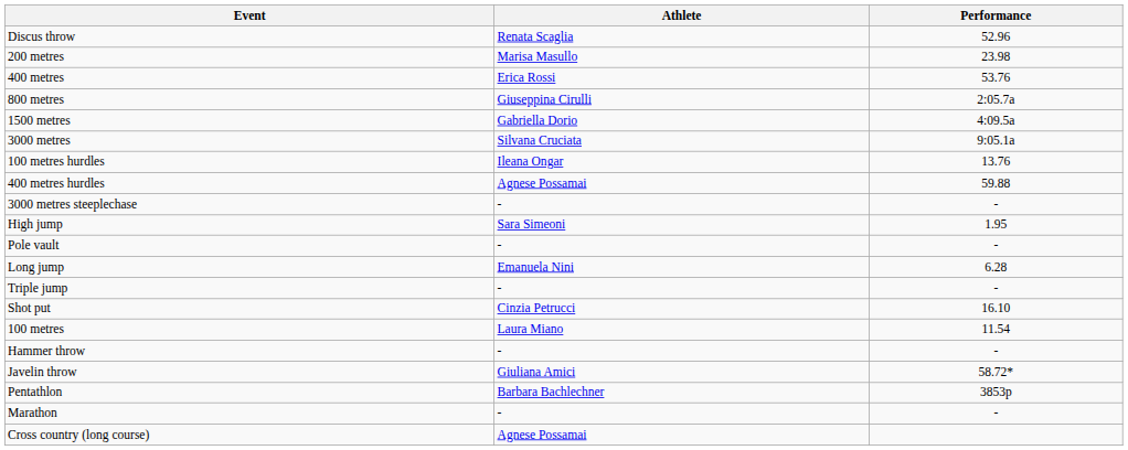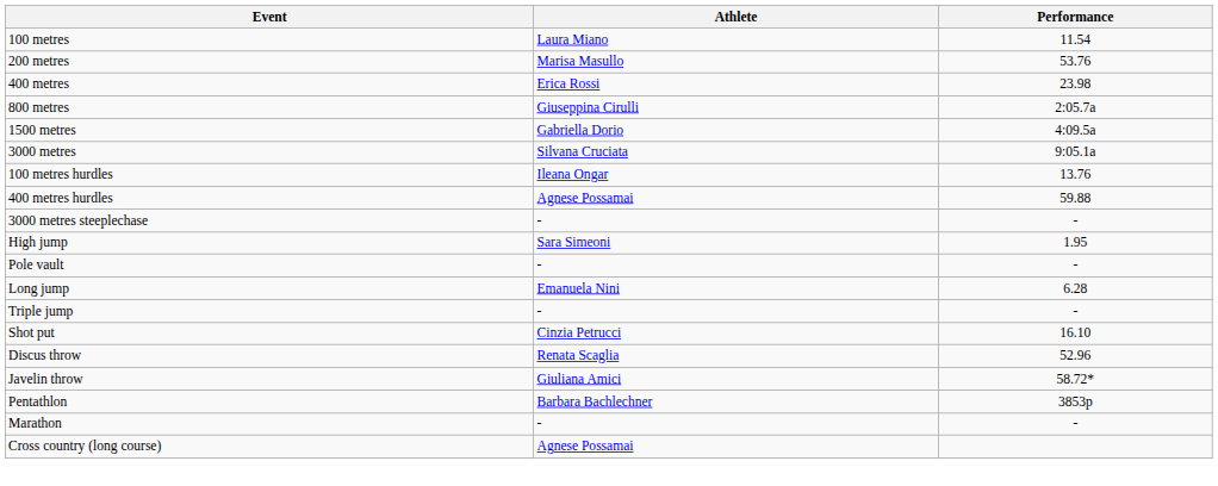rows swapped: 100 metres <-> Discus throw
200 metres | Performance: 23.98 -> 53.76
400 metres | Performance: 53.76 -> 23.98
- row: Hammer throw | - | -
